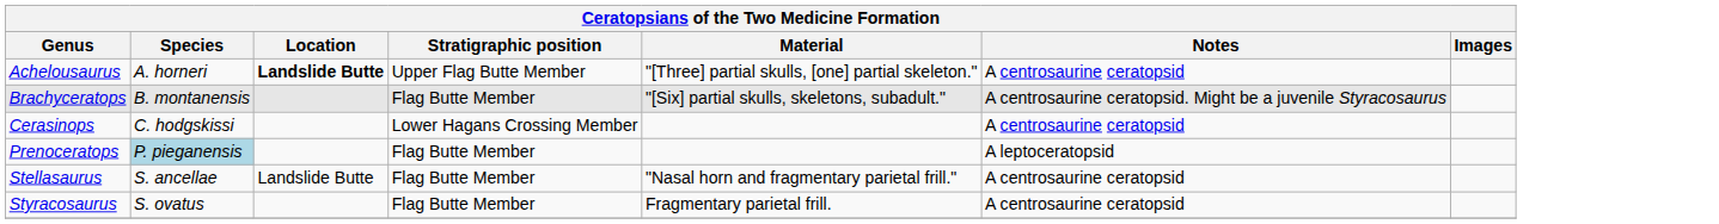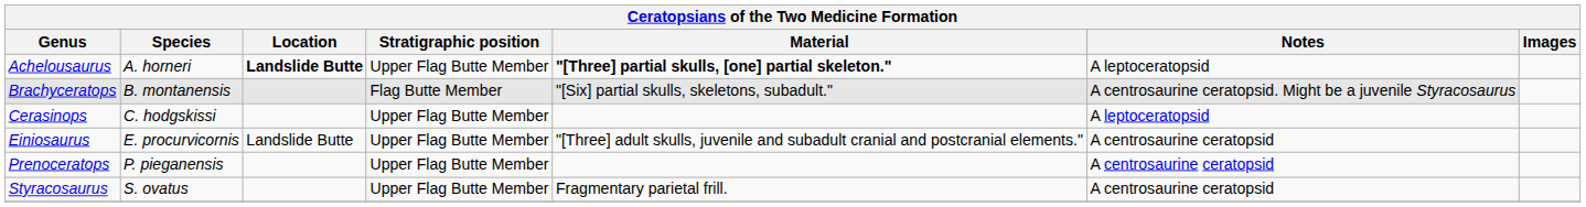Achelousaurus | Material: normal -> bold
Achelousaurus | Notes: A centrosaurine ceratopsid -> A leptoceratopsid
Cerasinops | Stratigraphic position: Lower Hagans Crossing Member -> Upper Flag Butte Member
Cerasinops | Notes: A centrosaurine ceratopsid -> A leptoceratopsid
+ row: Einiosaurus | E. procurvicornis | Landslide Butte | Upper Flag Butte Member | "[Three] adult skulls, juvenile and subadult cranial and postcranial elements." | A centrosaurine ceratopsid
Prenoceratops | Species: lightblue background -> no background
Prenoceratops | Stratigraphic position: Flag Butte Member -> Upper Flag Butte Member
Prenoceratops | Notes: A leptoceratopsid -> A centrosaurine ceratopsid
- row: Stellasaurus | S. ancellae | Landslide Butte | Flag Butte Member | "Nasal horn and fragmentary parietal frill." | A centrosaurine ceratopsid
Styracosaurus | Stratigraphic position: Flag Butte Member -> Upper Flag Butte Member
